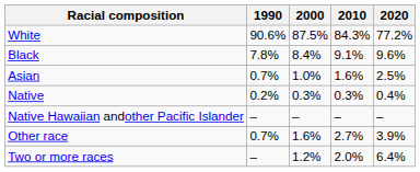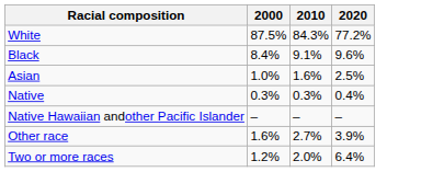- column: 1990 | 90.6% | 7.8% | 0.7% | 0.2% | – | 0.7% | –
